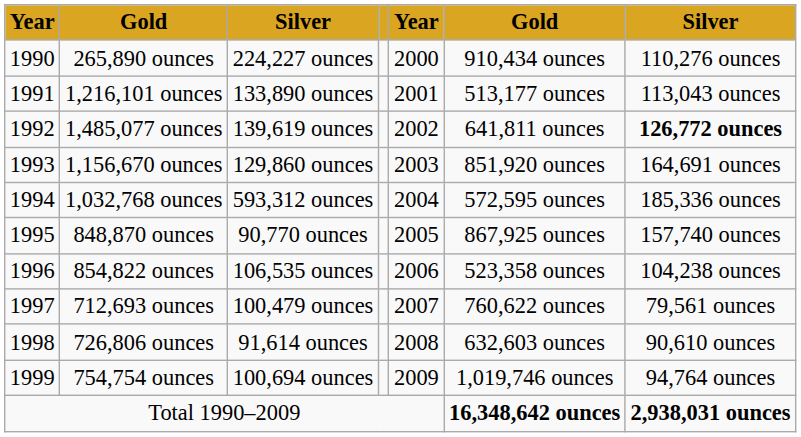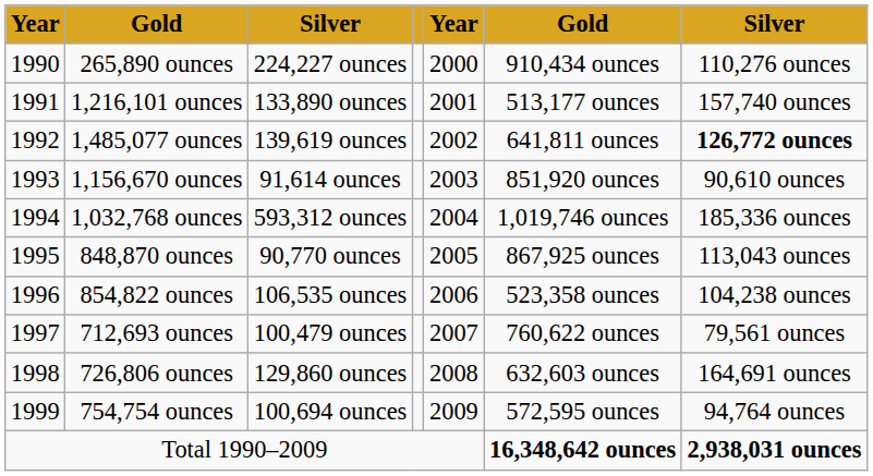1,216,101 ounces | column 7: 113,043 ounces -> 157,740 ounces
1,156,670 ounces | column 3: 129,860 ounces -> 91,614 ounces
1,156,670 ounces | column 7: 164,691 ounces -> 90,610 ounces
1,032,768 ounces | column 6: 572,595 ounces -> 1,019,746 ounces
848,870 ounces | column 7: 157,740 ounces -> 113,043 ounces
726,806 ounces | column 3: 91,614 ounces -> 129,860 ounces
726,806 ounces | column 7: 90,610 ounces -> 164,691 ounces
754,754 ounces | column 6: 1,019,746 ounces -> 572,595 ounces
